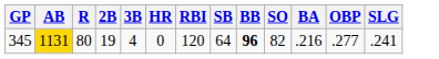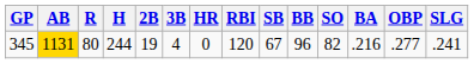+ column: H | 244
345 | SB: 64 -> 67
345 | BB: bold -> normal
